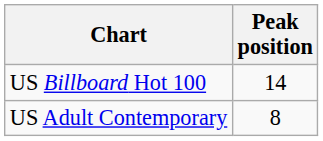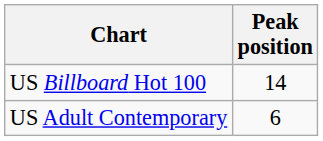US Adult Contemporary | Peak position: 8 -> 6
